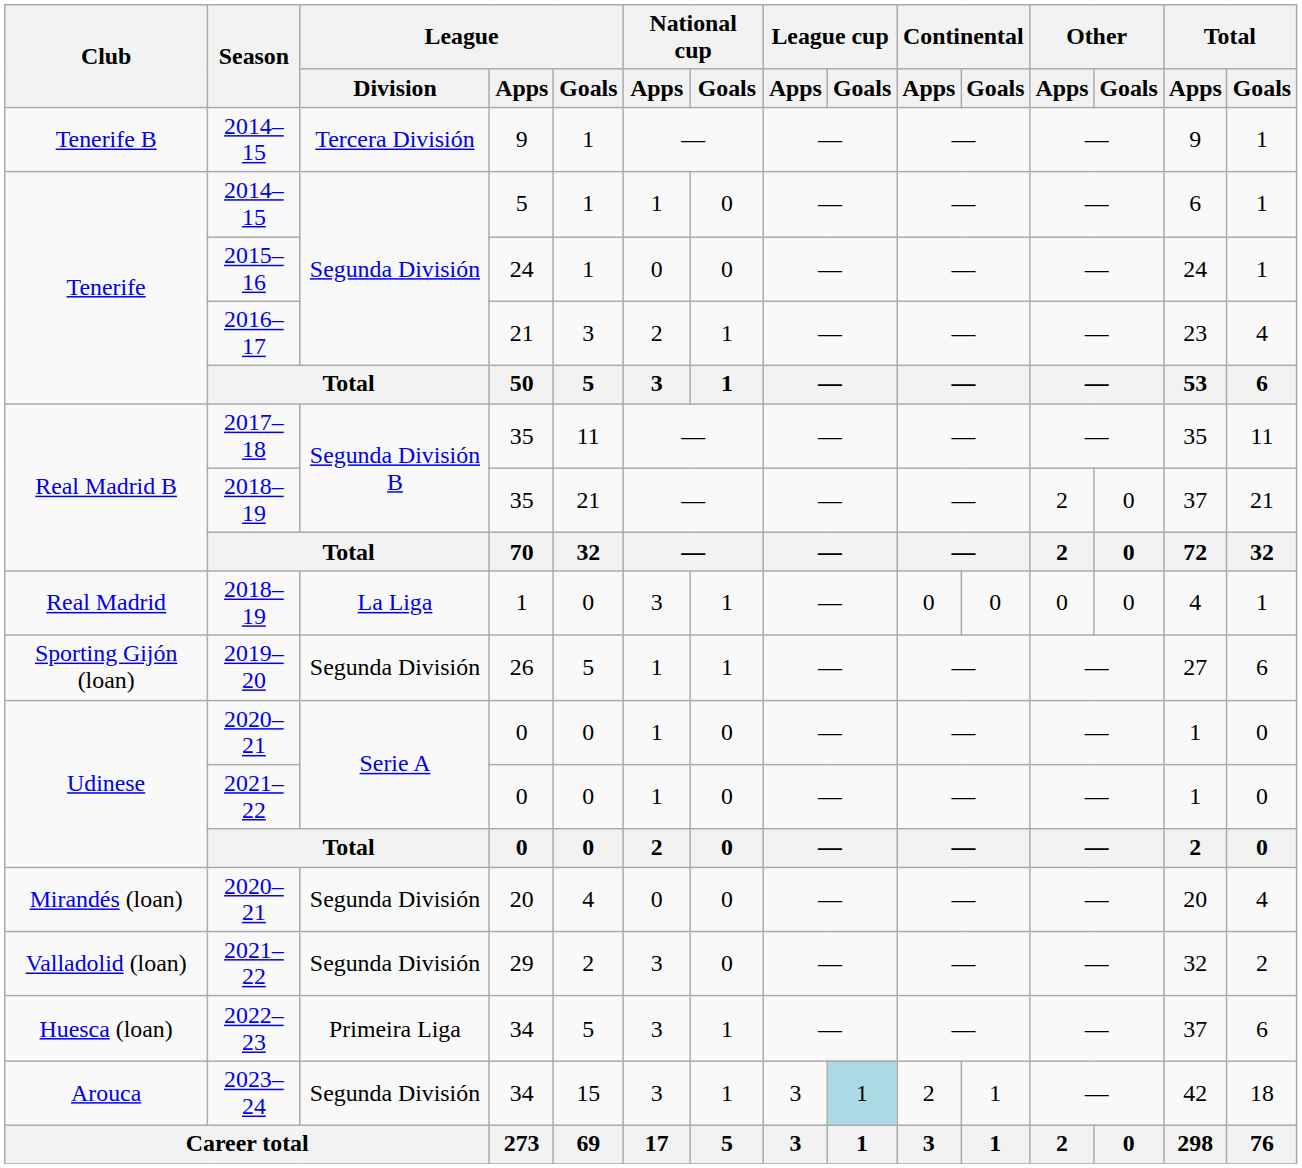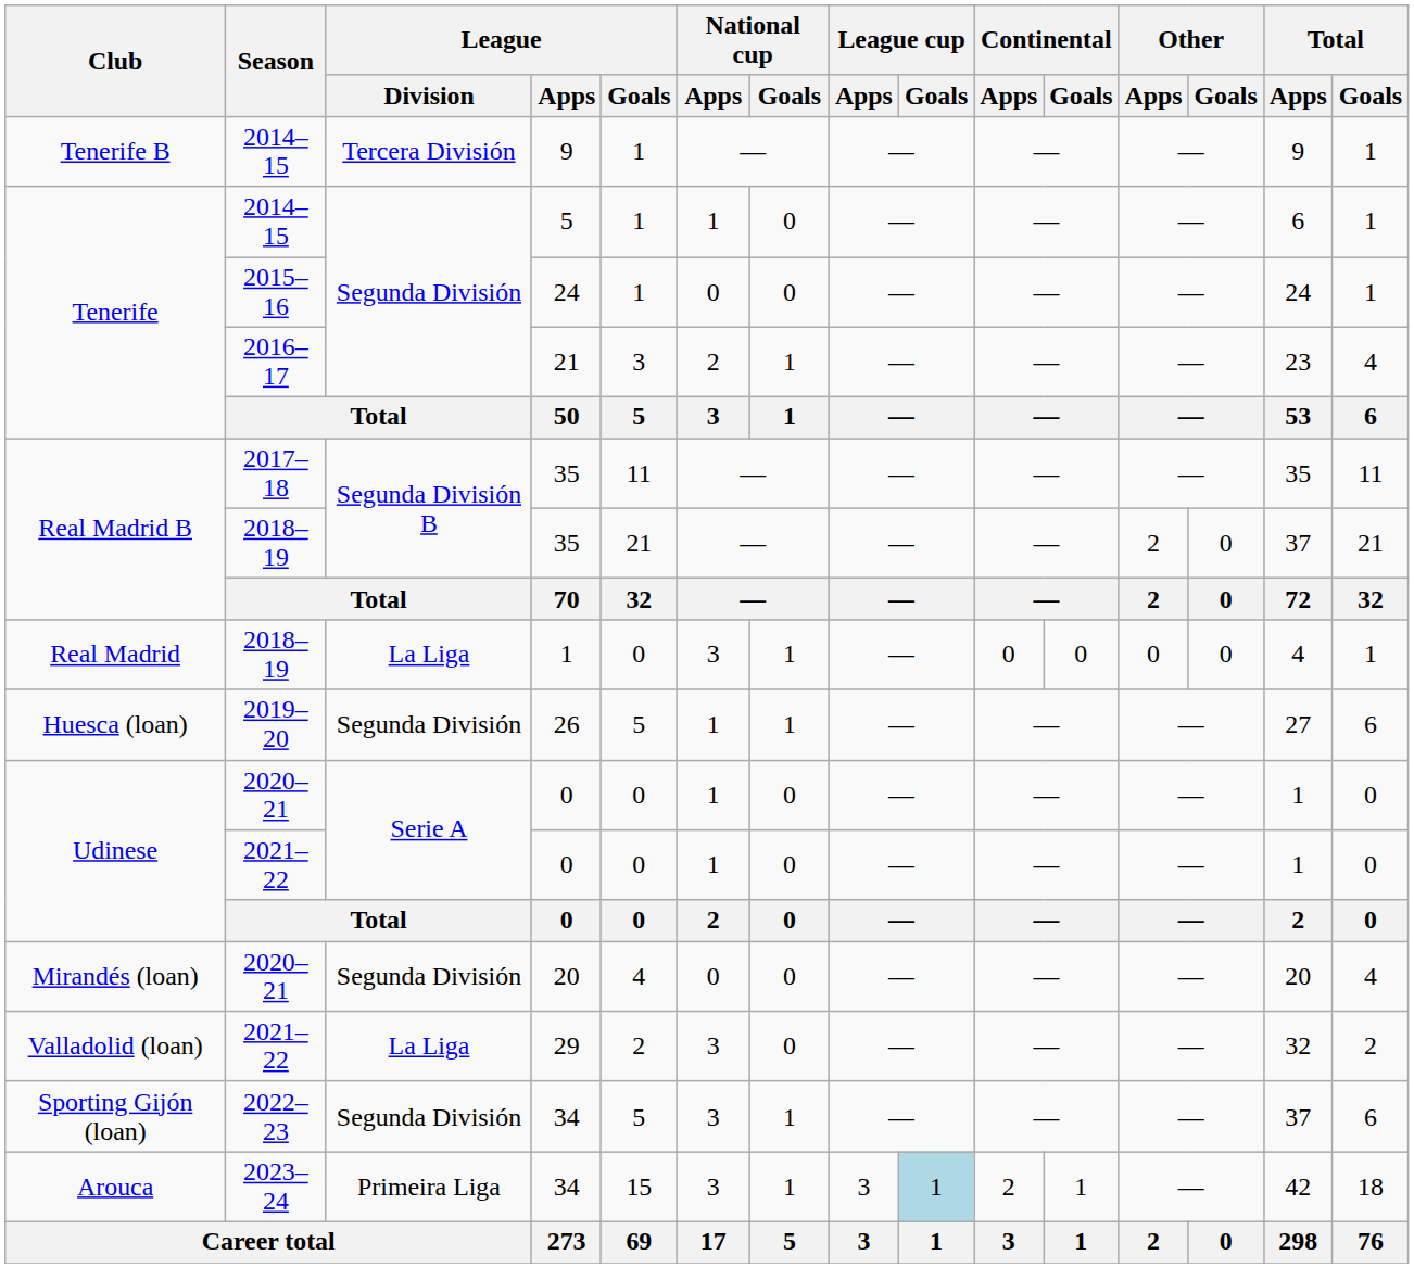26 | Club: Sporting Gijón (loan) -> Huesca (loan)
29 | League / Division: Segunda División -> La Liga
2022–23 / 34 | Club: Huesca (loan) -> Sporting Gijón (loan)
2022–23 / 34 | League / Division: Primeira Liga -> Segunda División
2023–24 / 34 | League / Division: Segunda División -> Primeira Liga
